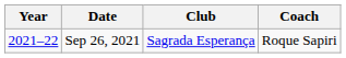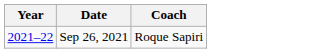- column: Club | Sagrada Esperança
